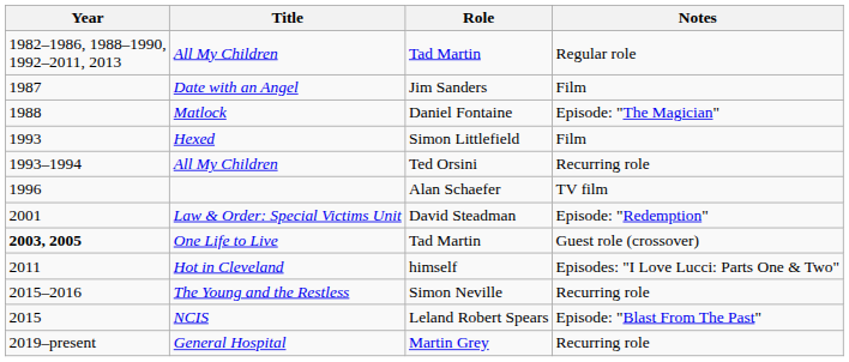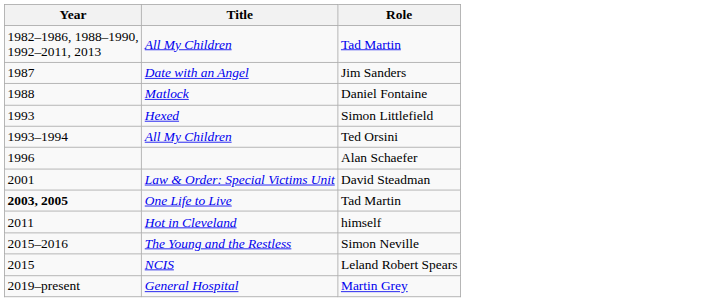- column: Notes | Regular role | Film | Episode: "The Magician" | Film | Recurring role | TV film | Episode: "Redemption" | Guest role (crossover) | Episodes: "I Love Lucci: Parts One & Two" | Recurring role | Episode: "Blast From The Past" | Recurring role
